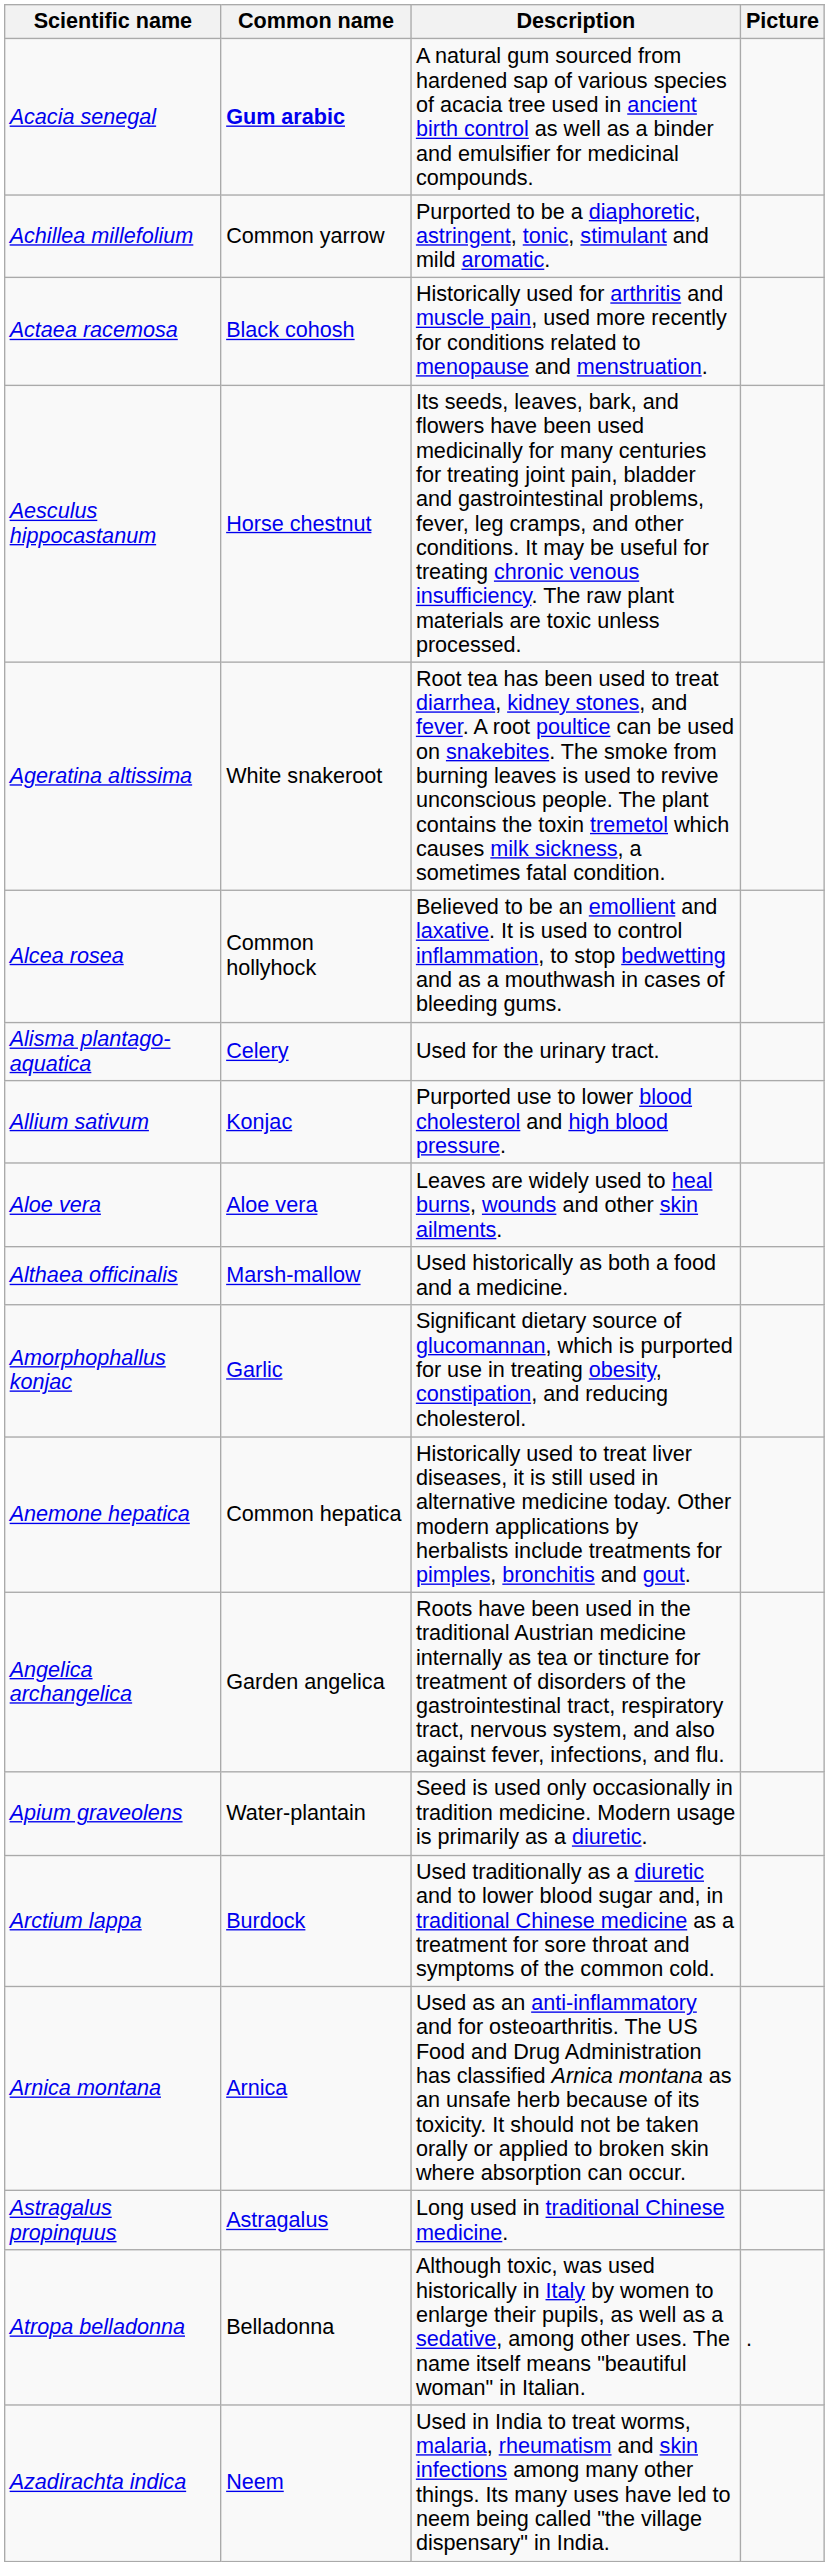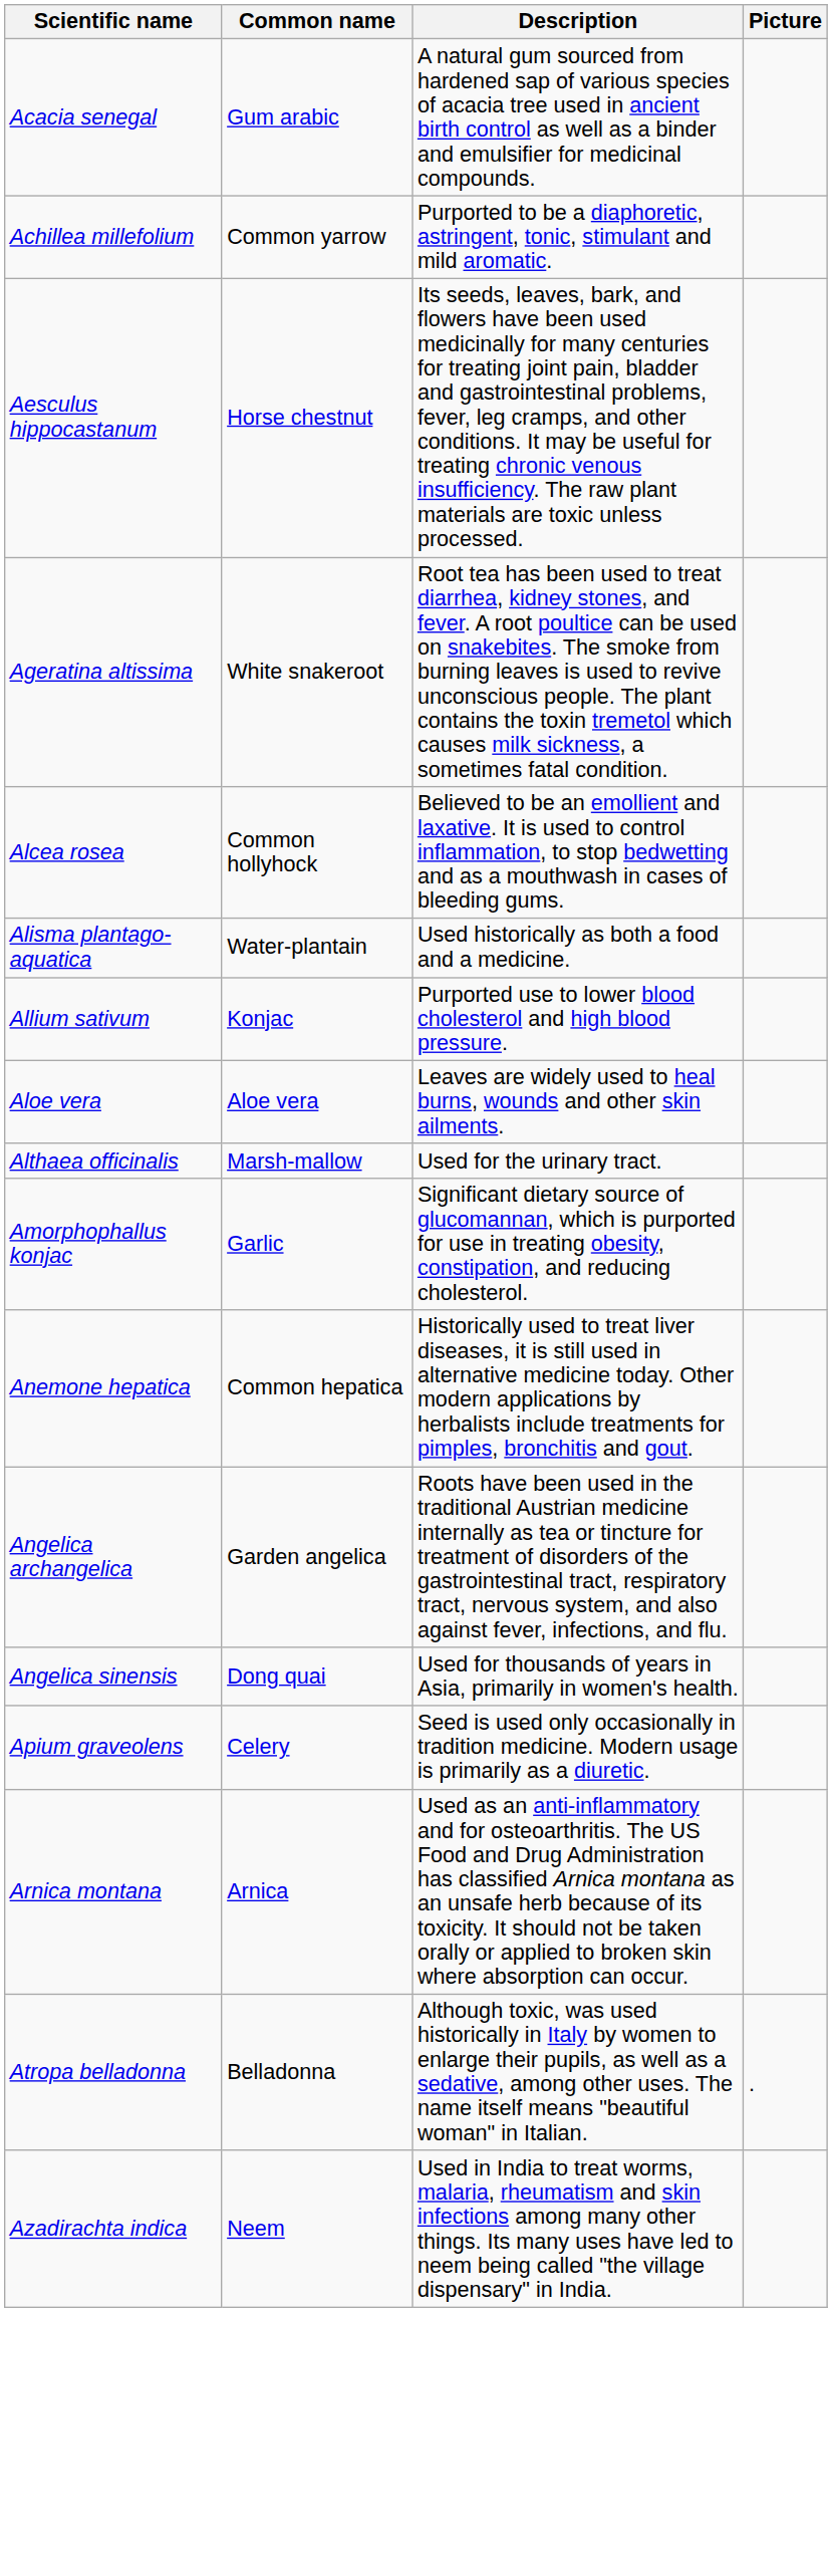Acacia senegal | Common name: bold -> normal
- row: Actaea racemosa | Black cohosh | Historically used for arthritis and muscle pain, used more recently for conditions related to menopause and menstruation.
Alisma plantago-aquatica | Common name: Celery -> Water-plantain
Alisma plantago-aquatica | Description: Used for the urinary tract. -> Used historically as both a food and a medicine.
Althaea officinalis | Description: Used historically as both a food and a medicine. -> Used for the urinary tract.
+ row: Angelica sinensis | Dong quai | Used for thousands of years in Asia, primarily in women's health.
Apium graveolens | Common name: Water-plantain -> Celery
- row: Arctium lappa | Burdock | Used traditionally as a diuretic and to lower blood sugar and, in traditional Chinese medicine as a treatment for sore throat and symptoms of the common cold.
- row: Astragalus propinquus | Astragalus | Long used in traditional Chinese medicine.
